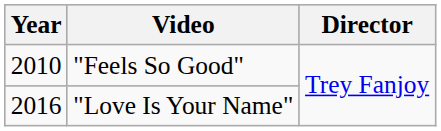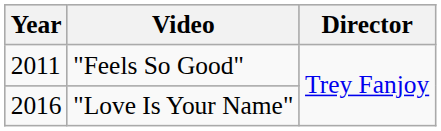"Feels So Good" | Year: 2010 -> 2011
